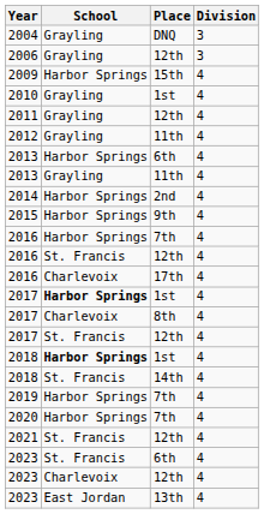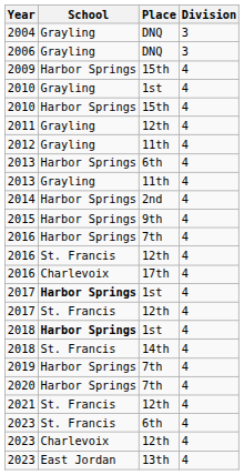2006 | Place: 12th -> DNQ
+ row: 2010 | Harbor Springs | 15th | 4
- row: 2017 | Charlevoix | 8th | 4
